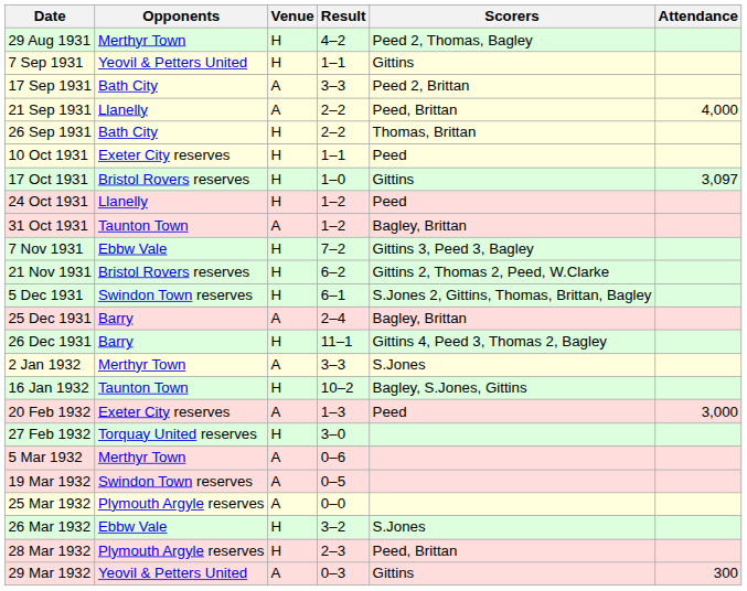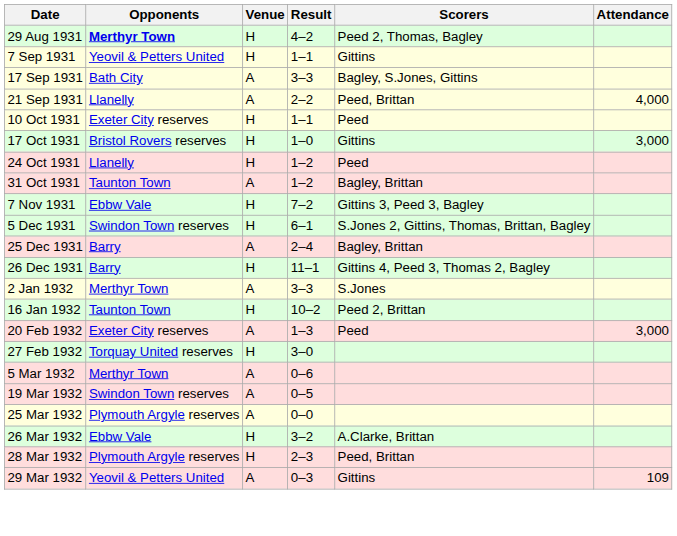29 Aug 1931 | Opponents: normal -> bold
17 Sep 1931 | Scorers: Peed 2, Brittan -> Bagley, S.Jones, Gittins
- row: 26 Sep 1931 | Bath City | H | 2–2 | Thomas, Brittan
17 Oct 1931 | Attendance: 3,097 -> 3,000
- row: 21 Nov 1931 | Bristol Rovers reserves | H | 6–2 | Gittins 2, Thomas 2, Peed, W.Clarke
16 Jan 1932 | Scorers: Bagley, S.Jones, Gittins -> Peed 2, Brittan
26 Mar 1932 | Scorers: S.Jones -> A.Clarke, Brittan
29 Mar 1932 | Attendance: 300 -> 109
